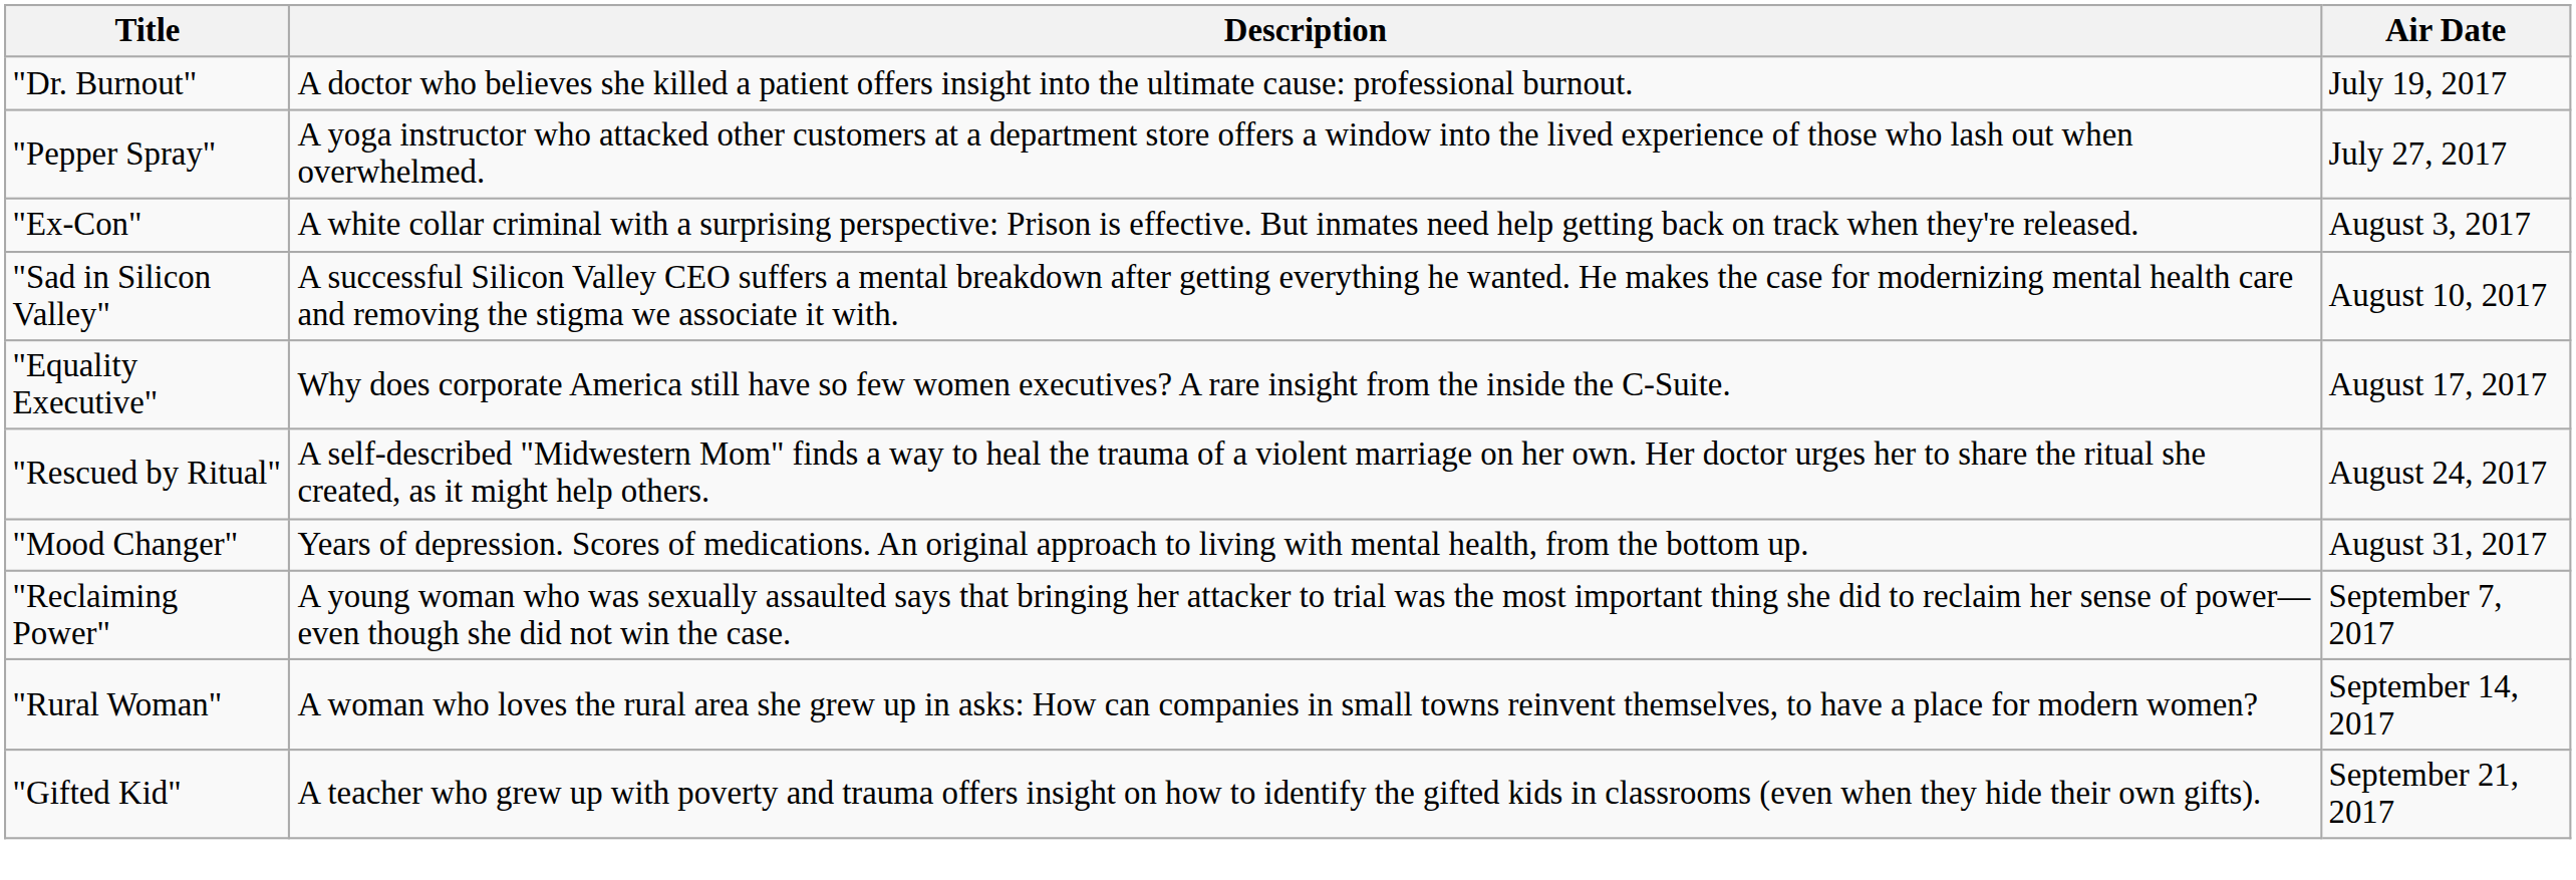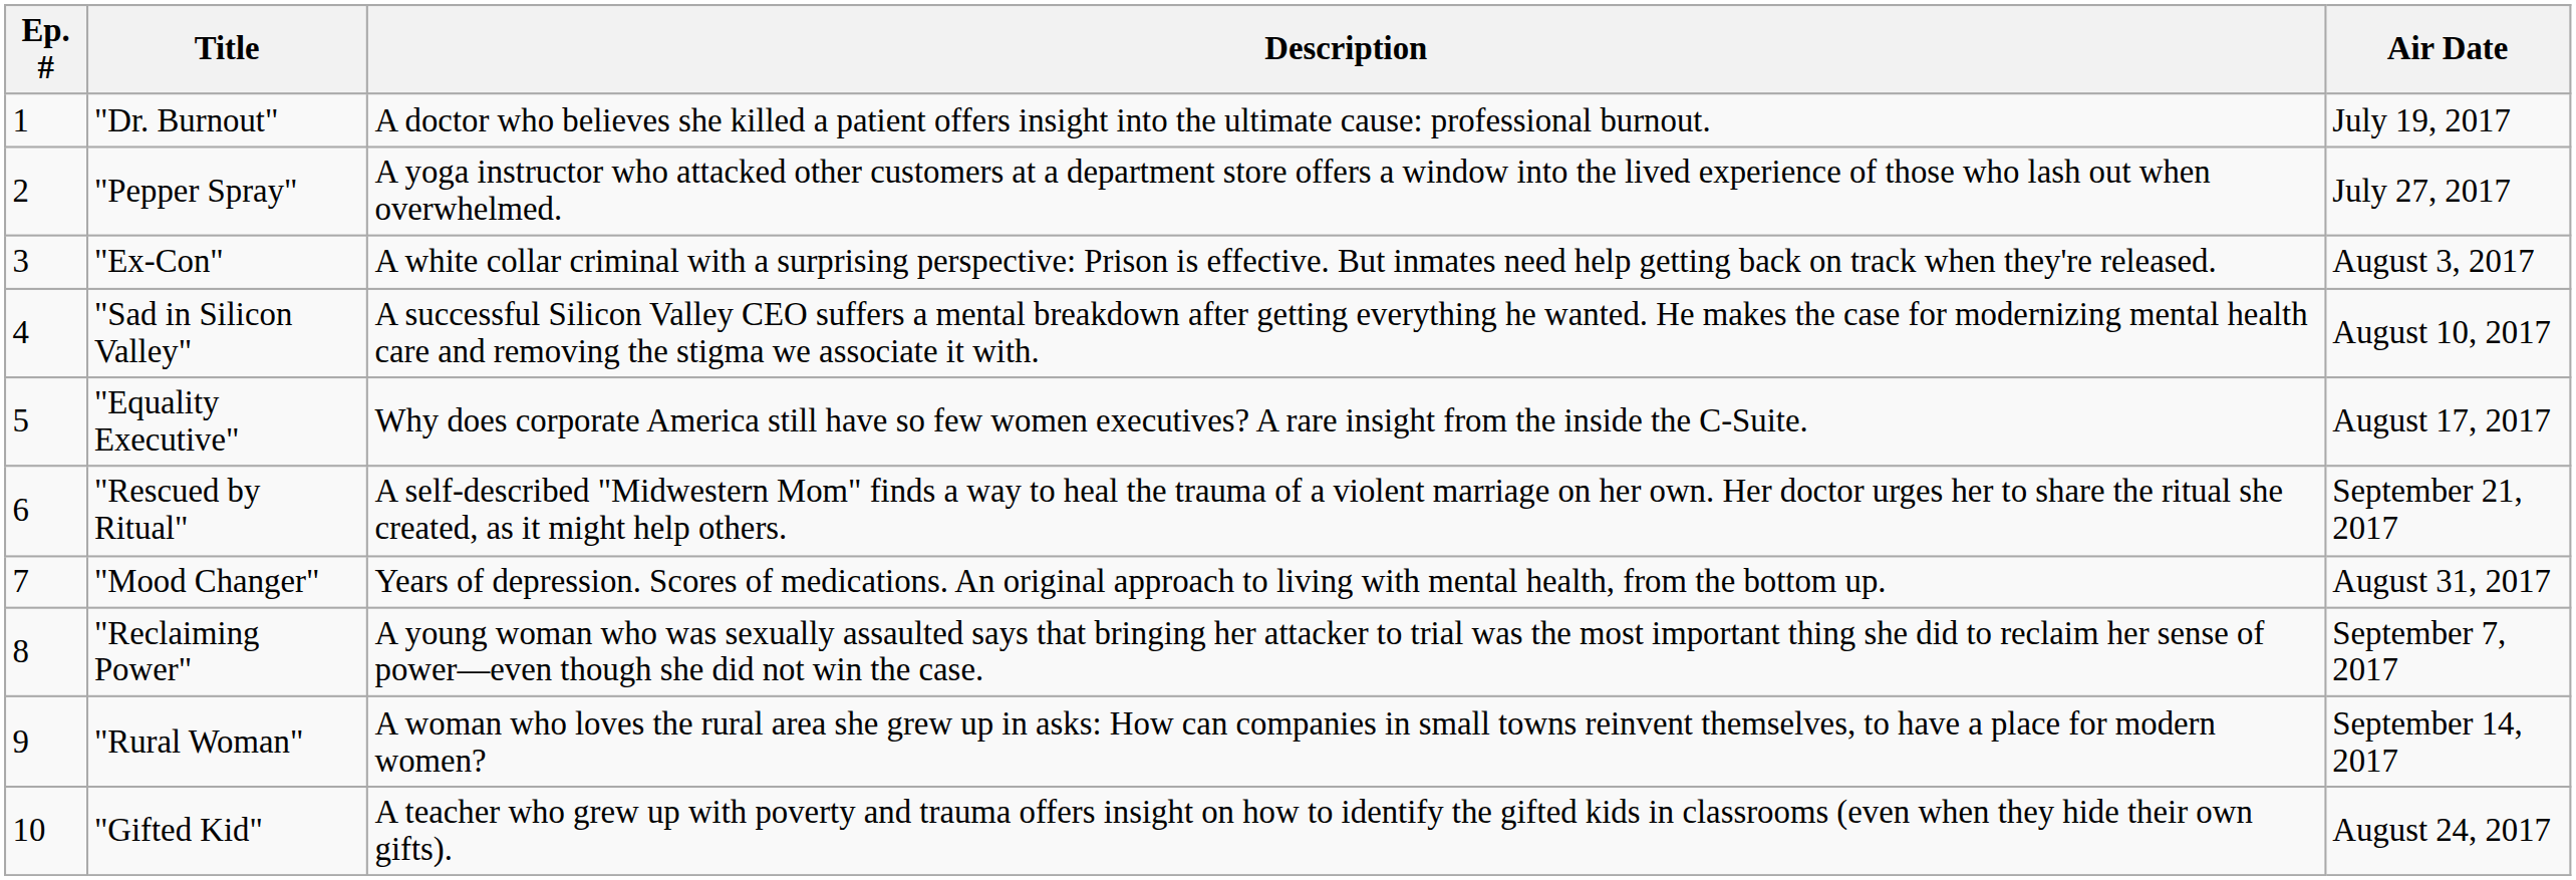+ column: Ep. # | 1 | 2 | 3 | 4 | 5 | 6 | 7 | 8 | 9 | 10
"Rescued by Ritual" | Air Date: August 24, 2017 -> September 21, 2017
"Gifted Kid" | Air Date: September 21, 2017 -> August 24, 2017
